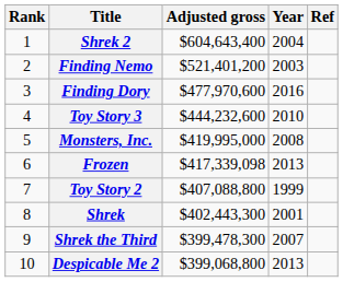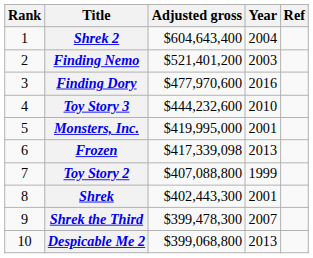Monsters, Inc. | Year: 2008 -> 2001
